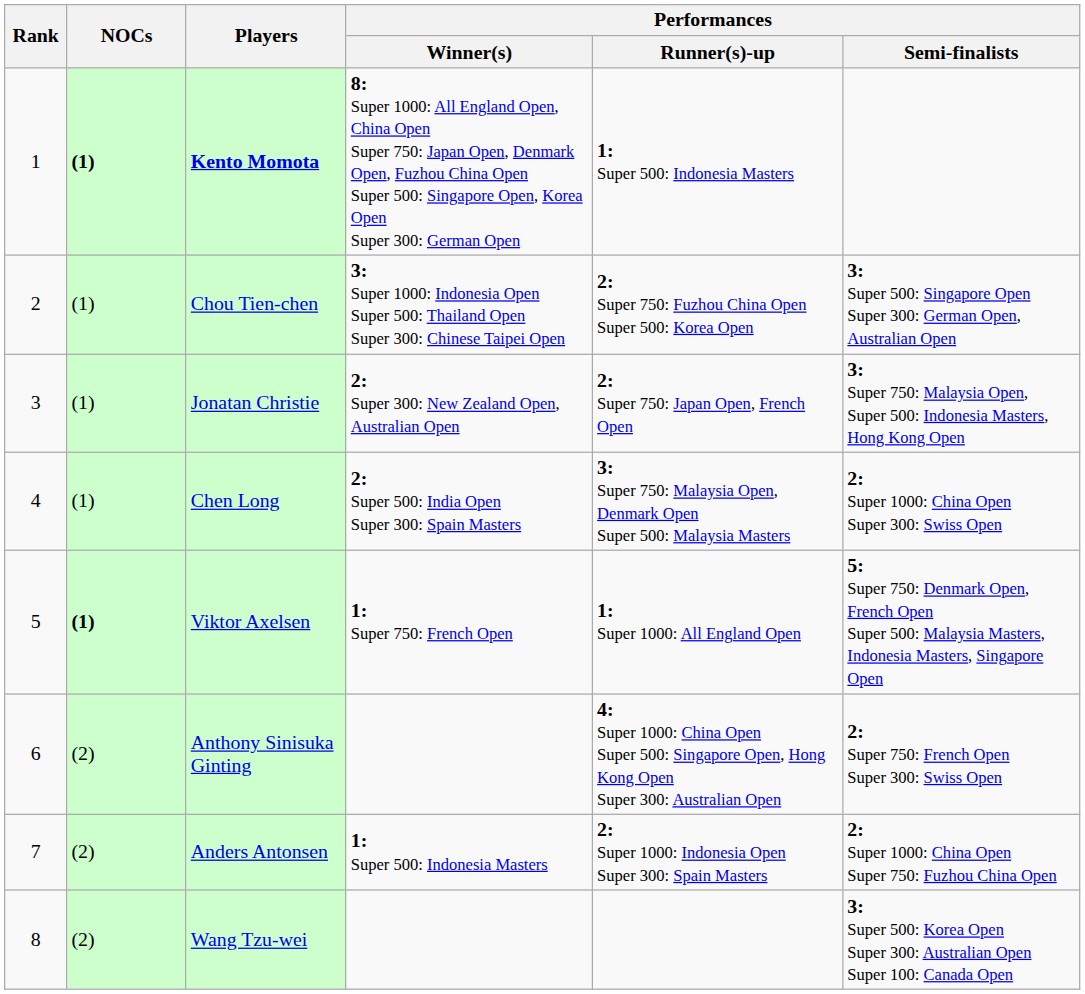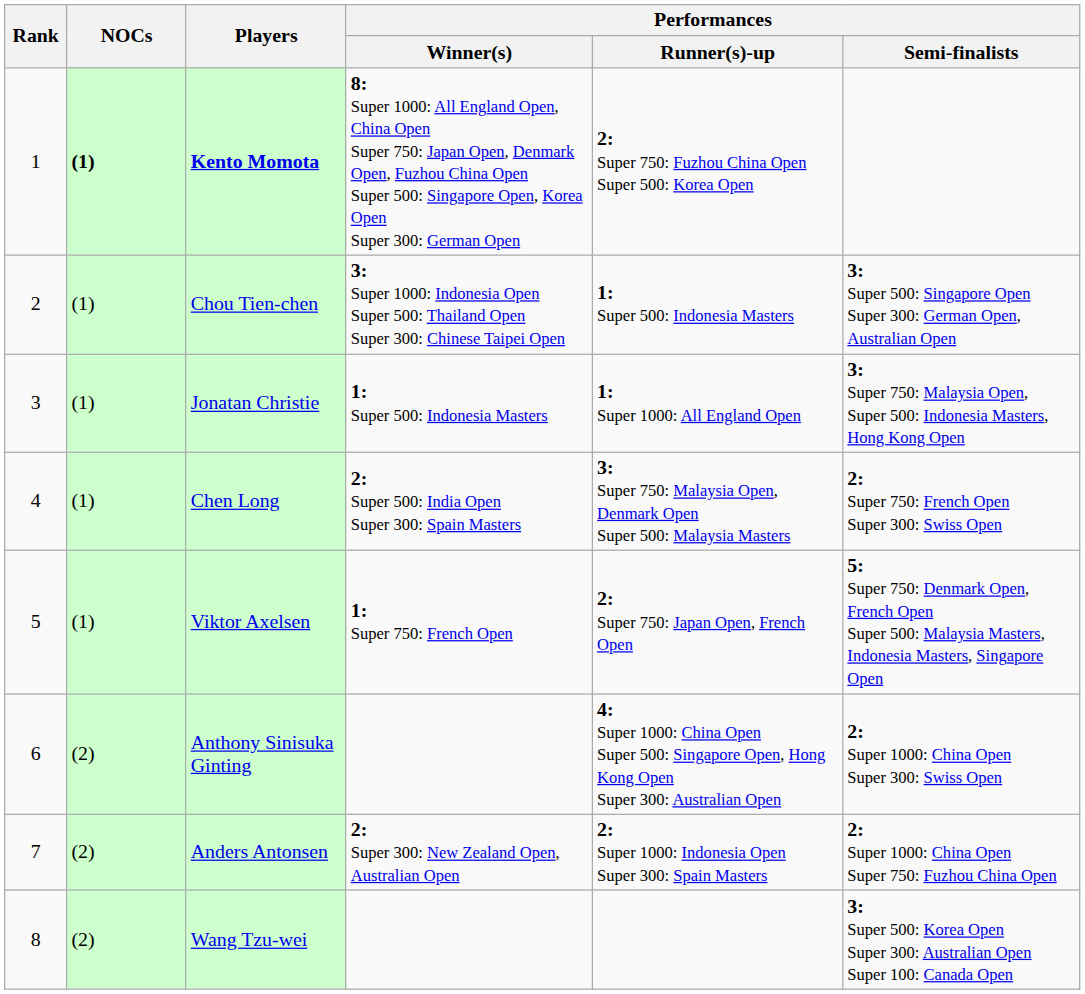Kento Momota | Performances / Runner(s)-up: 1: Super 500: Indonesia Masters -> 2: Super 750: Fuzhou China Open Super 500: Korea Open
Chou Tien-chen | Performances / Runner(s)-up: 2: Super 750: Fuzhou China Open Super 500: Korea Open -> 1: Super 500: Indonesia Masters
Jonatan Christie | Performances / Winner(s): 2: Super 300: New Zealand Open, Australian Open -> 1: Super 500: Indonesia Masters
Jonatan Christie | Performances / Runner(s)-up: 2: Super 750: Japan Open, French Open -> 1: Super 1000: All England Open
Chen Long | Performances / Semi-finalists: 2: Super 1000: China Open Super 300: Swiss Open -> 2: Super 750: French Open Super 300: Swiss Open
Viktor Axelsen | NOCs: bold -> normal
Viktor Axelsen | Performances / Runner(s)-up: 1: Super 1000: All England Open -> 2: Super 750: Japan Open, French Open
Anthony Sinisuka Ginting | Performances / Semi-finalists: 2: Super 750: French Open Super 300: Swiss Open -> 2: Super 1000: China Open Super 300: Swiss Open
Anders Antonsen | Performances / Winner(s): 1: Super 500: Indonesia Masters -> 2: Super 300: New Zealand Open, Australian Open
